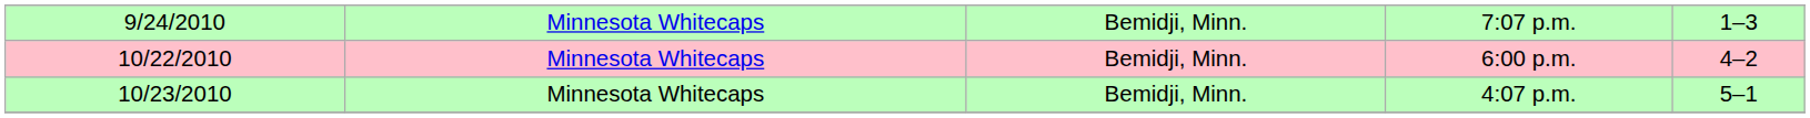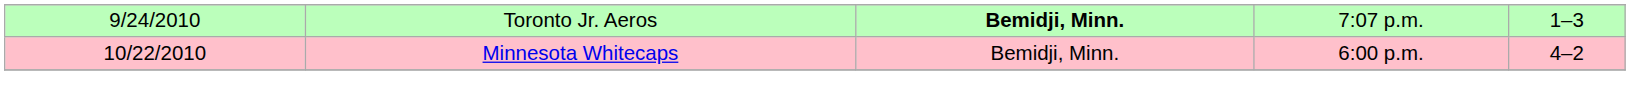7:07 p.m. | column 2: Minnesota Whitecaps -> Toronto Jr. Aeros
7:07 p.m. | column 3: normal -> bold
- row: 10/23/2010 | Minnesota Whitecaps | Bemidji, Minn. | 4:07 p.m. | 5–1
